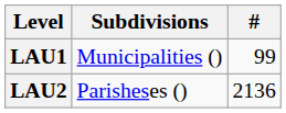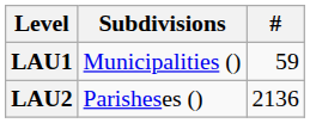LAU1 | #: 99 -> 59
